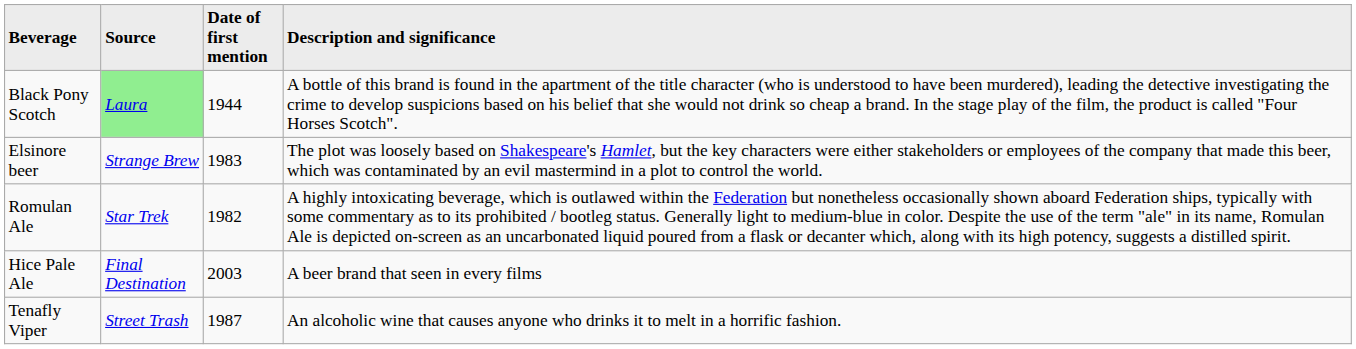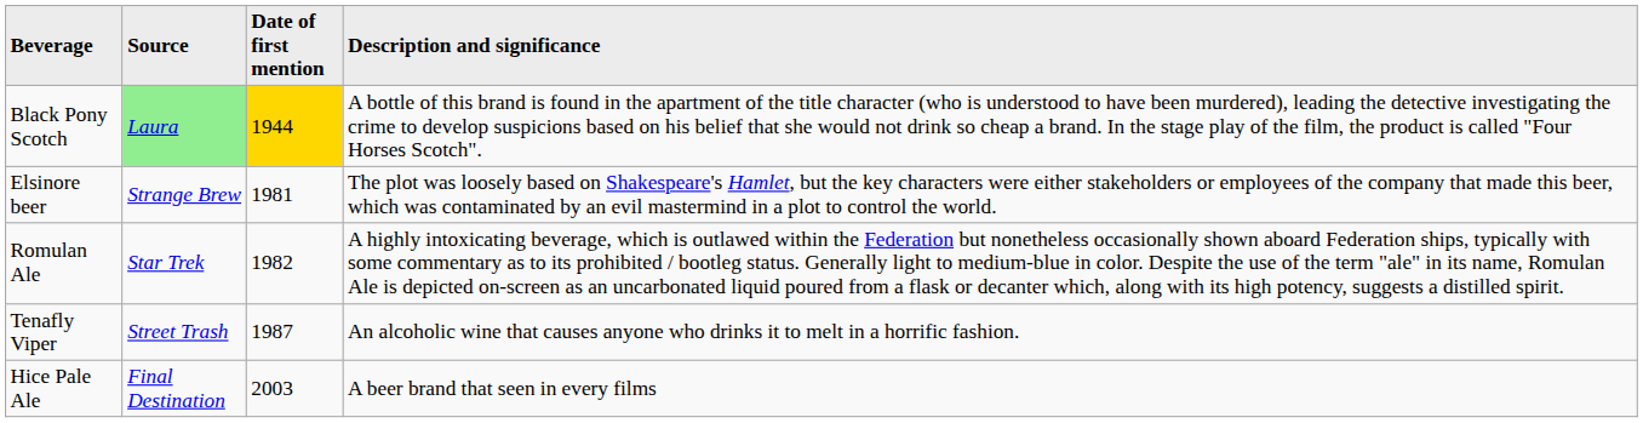Black Pony Scotch | Date of first mention: no background -> gold background
Elsinore beer | Date of first mention: 1983 -> 1981
rows swapped: Tenafly Viper <-> Hice Pale Ale
